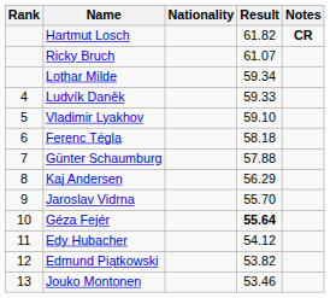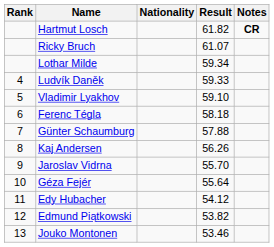Kaj Andersen | Result: 56.29 -> 56.26
Géza Fejér | Result: bold -> normal
